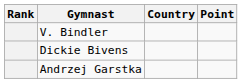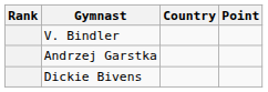rows swapped: Andrzej Garstka <-> Dickie Bivens
